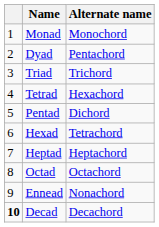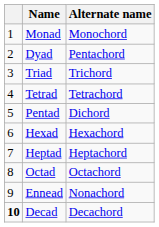Tetrad | Alternate name: Hexachord -> Tetrachord
Hexad | Alternate name: Tetrachord -> Hexachord
